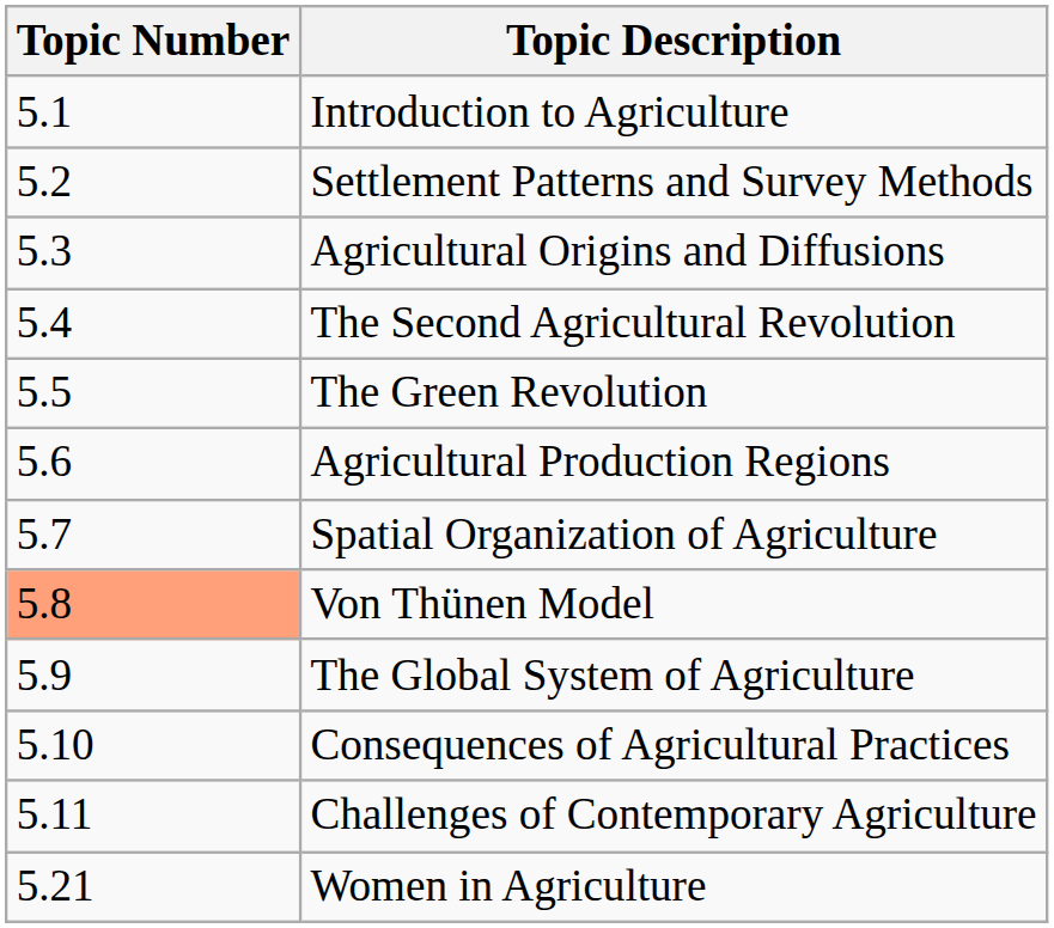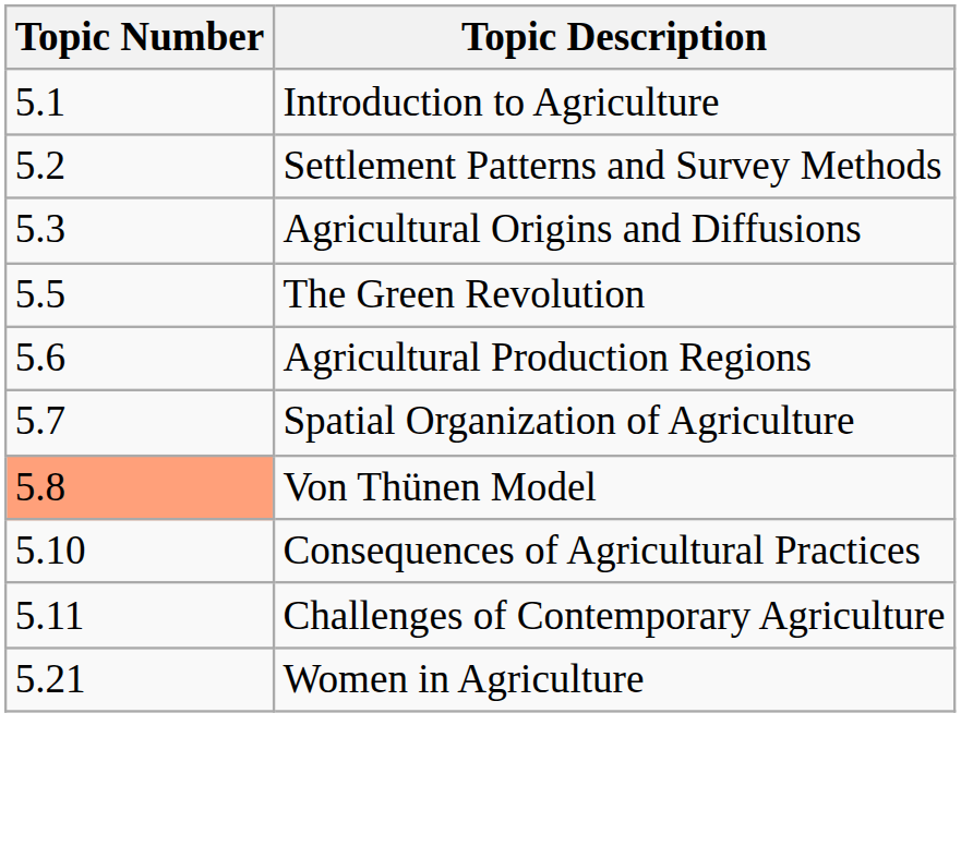- row: 5.4 | The Second Agricultural Revolution
- row: 5.9 | The Global System of Agriculture
